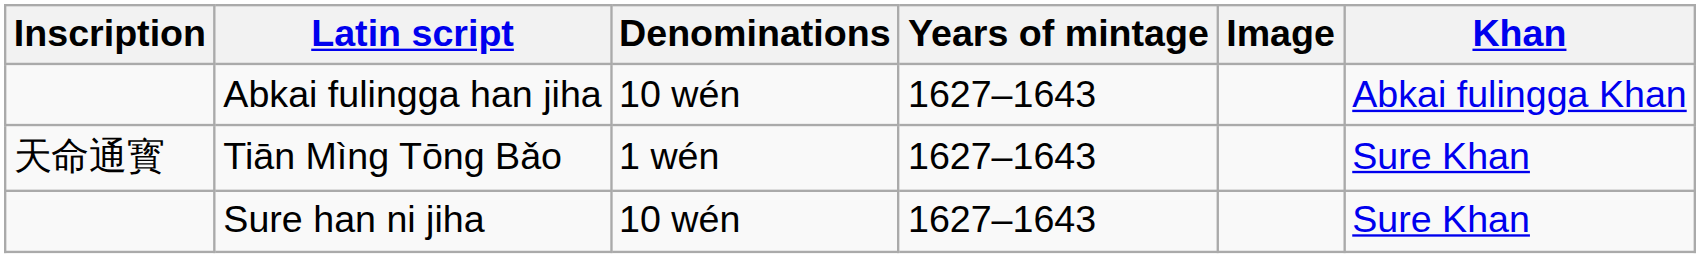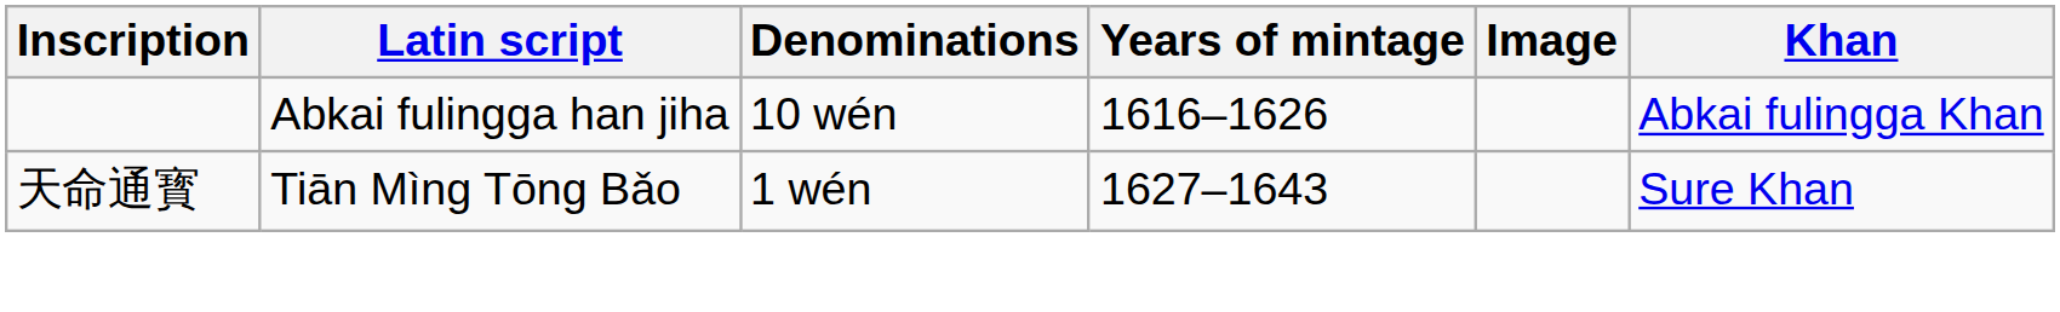Abkai fulingga han jiha | Years of mintage: 1627–1643 -> 1616–1626
- row: Sure han ni jiha | 10 wén | 1627–1643 | Sure Khan
